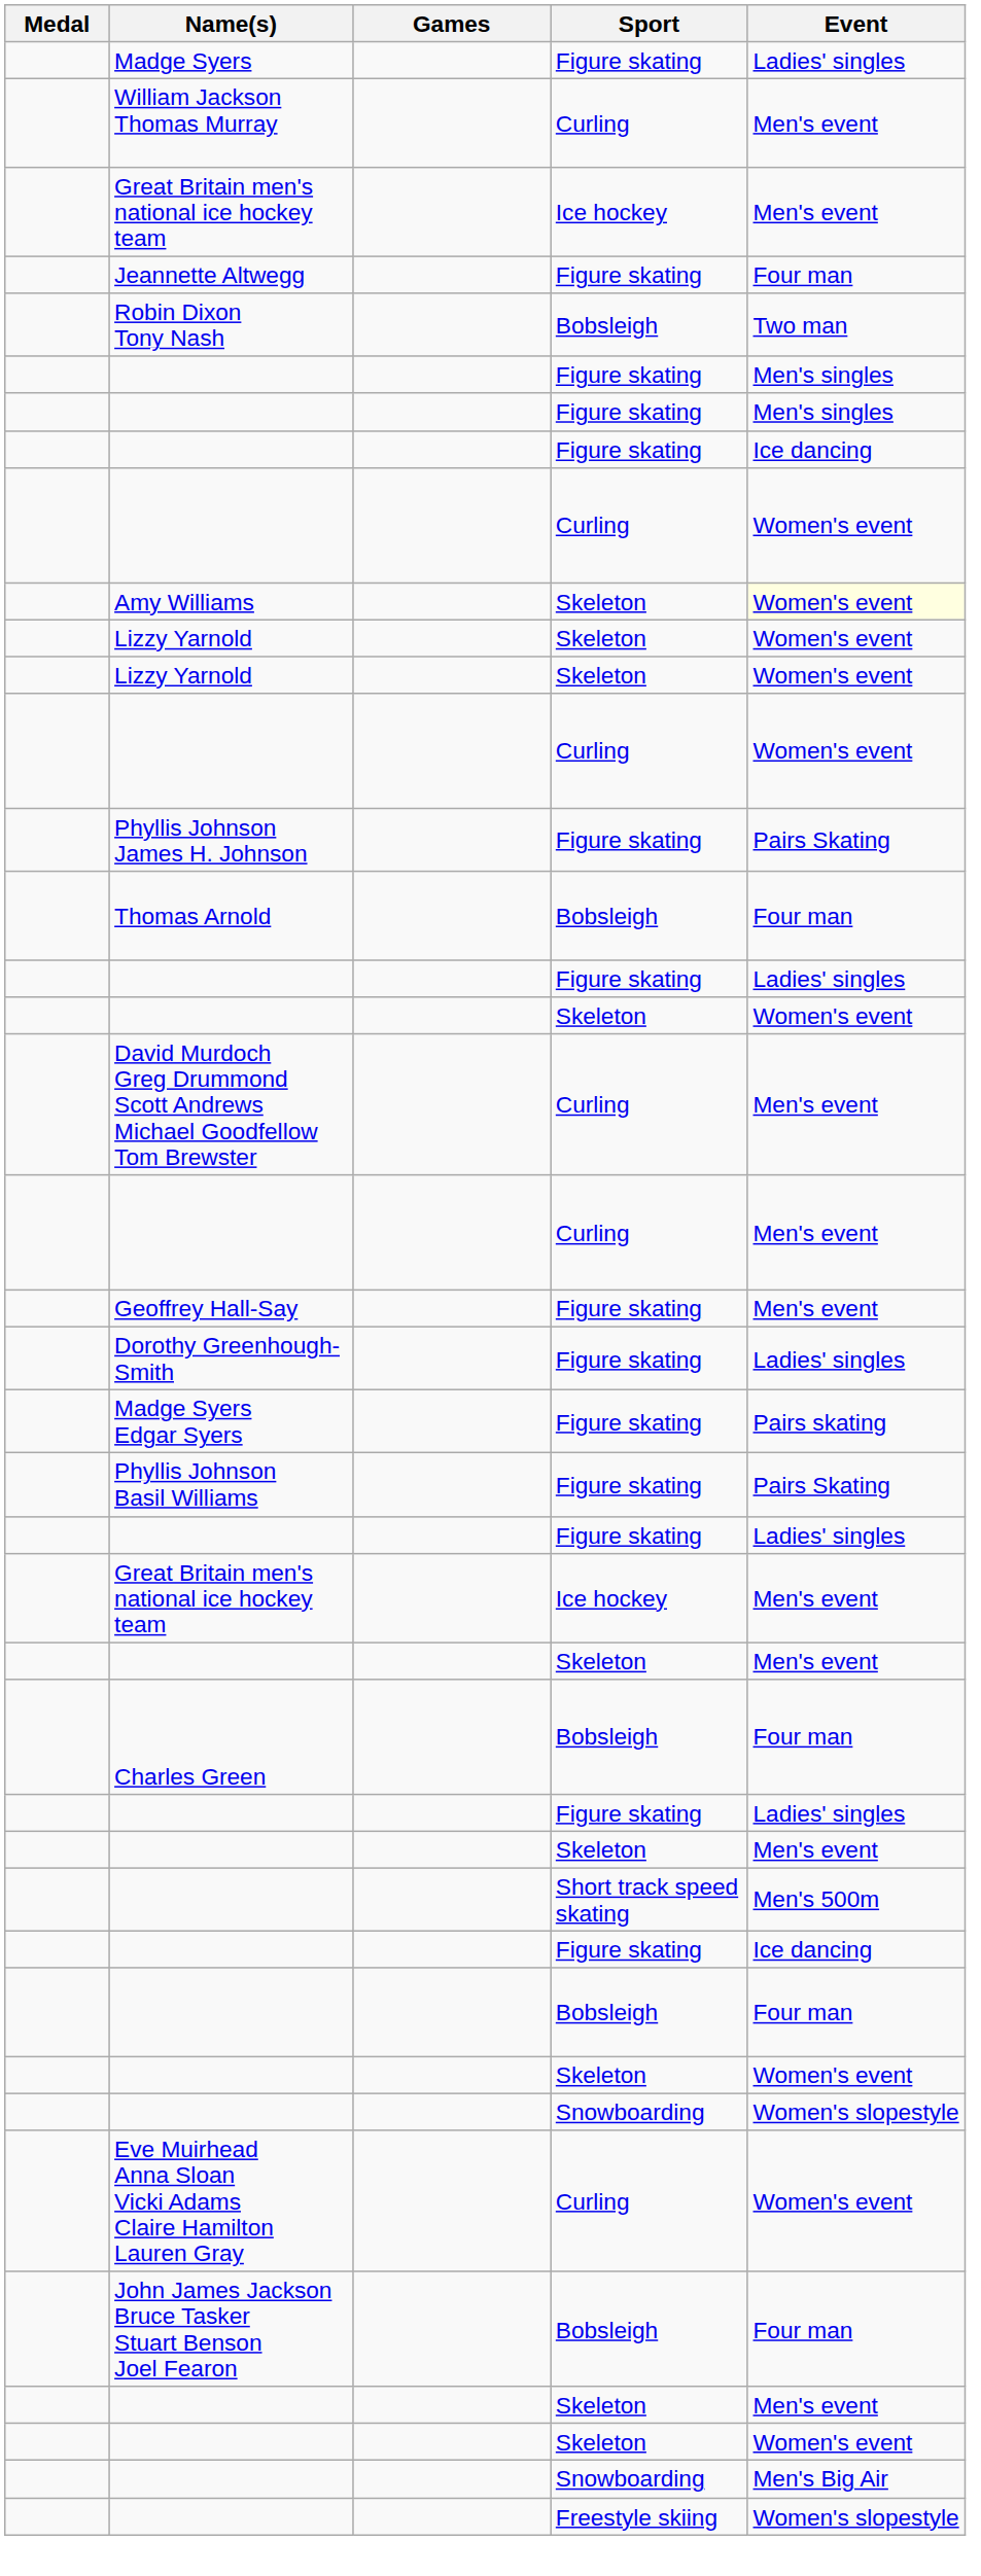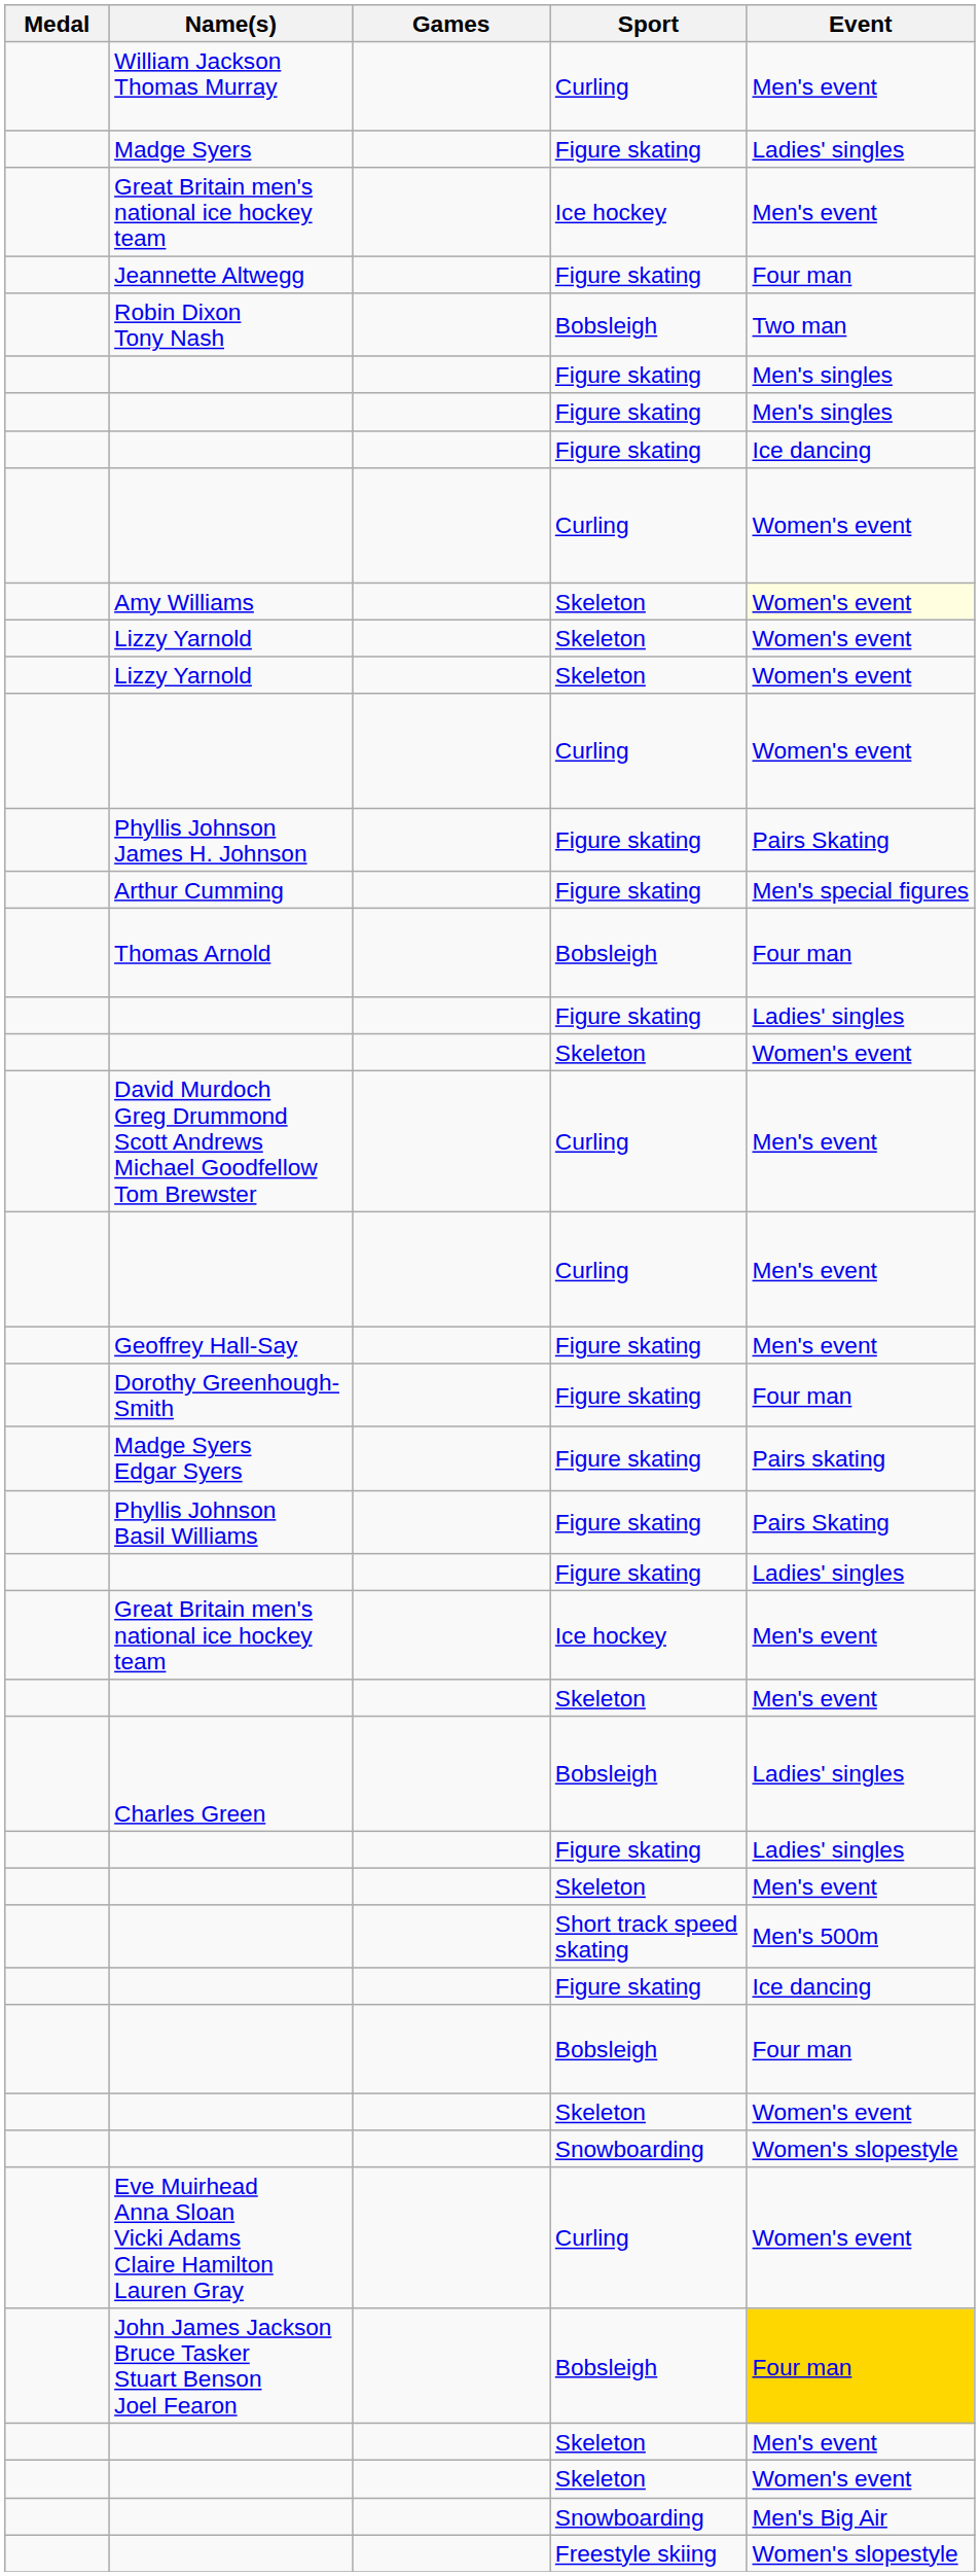rows swapped: Madge Syers <-> William Jackson Thomas Murray
+ row: Arthur Cumming | Figure skating | Men's special figures
Dorothy Greenhough-Smith | Event: Ladies' singles -> Four man
Charles Green | Event: Four man -> Ladies' singles
John James Jackson Bruce Tasker Stuart Benson Joel Fearon | Event: no background -> gold background
